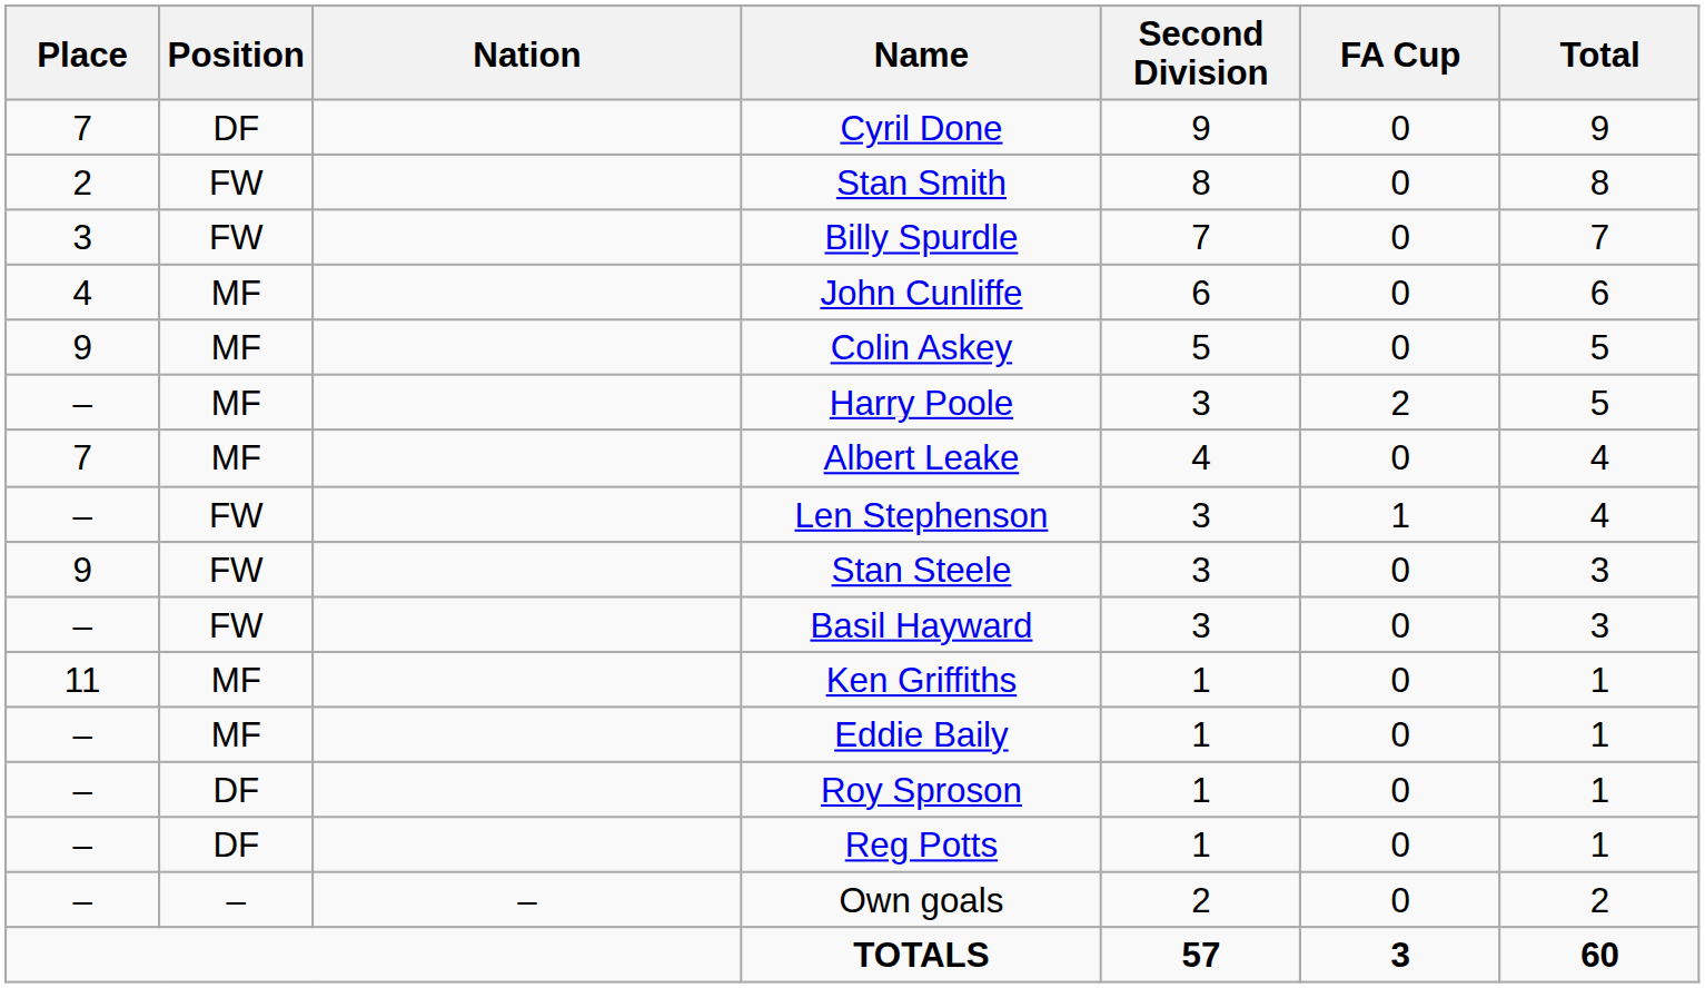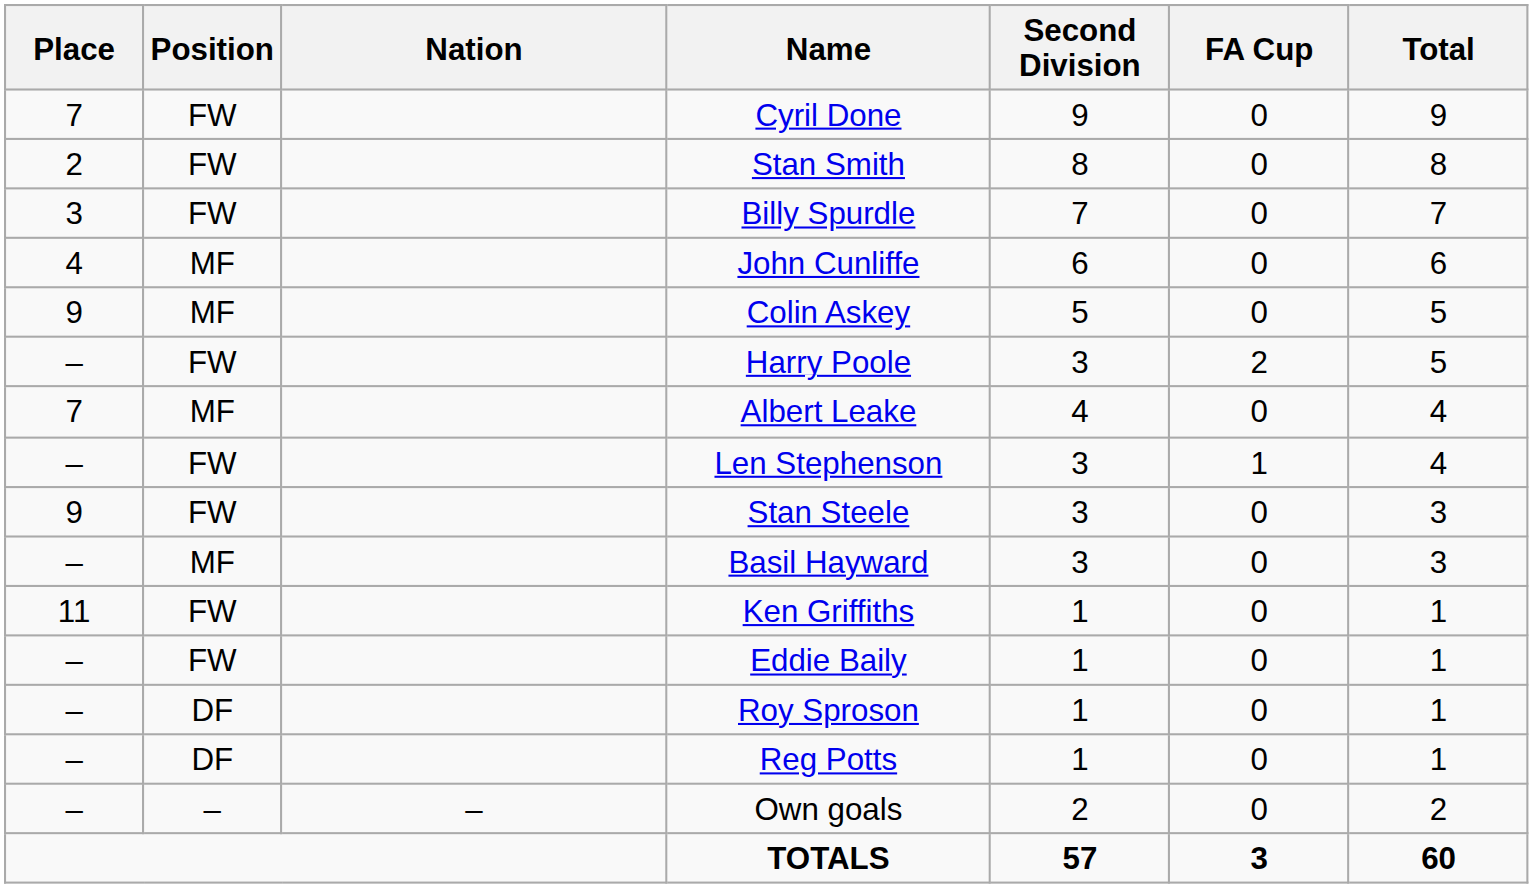Cyril Done | Position: DF -> FW
Harry Poole | Position: MF -> FW
Basil Hayward | Position: FW -> MF
Ken Griffiths | Position: MF -> FW
Eddie Baily | Position: MF -> FW
